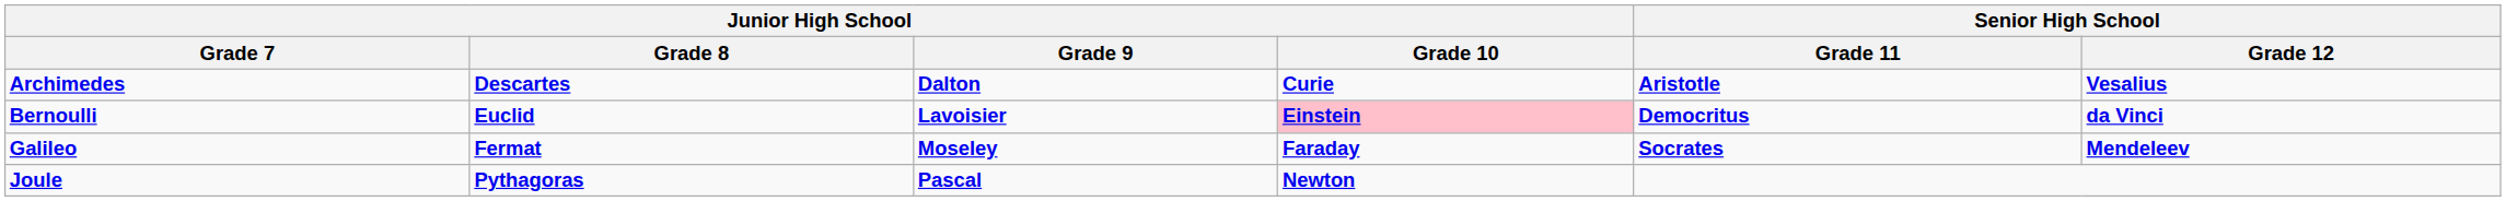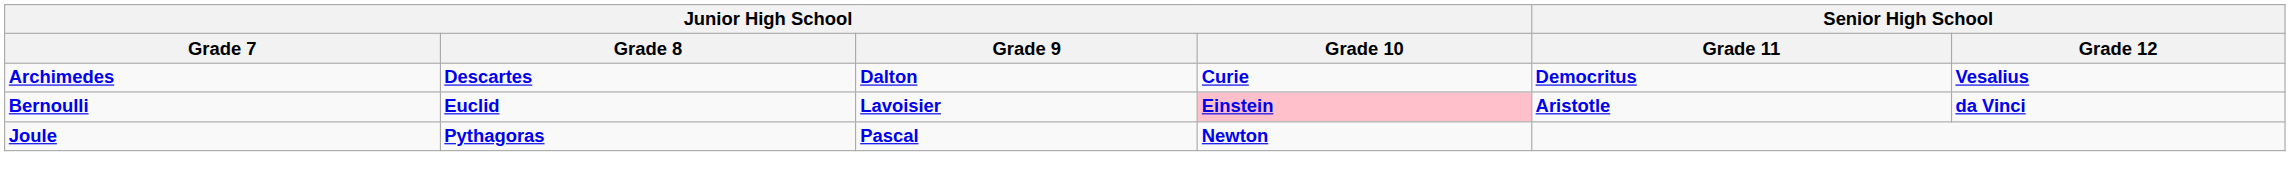Archimedes | Senior High School / Grade 11: Aristotle -> Democritus
Bernoulli | Senior High School / Grade 11: Democritus -> Aristotle
- row: Galileo | Fermat | Moseley | Faraday | Socrates | Mendeleev
